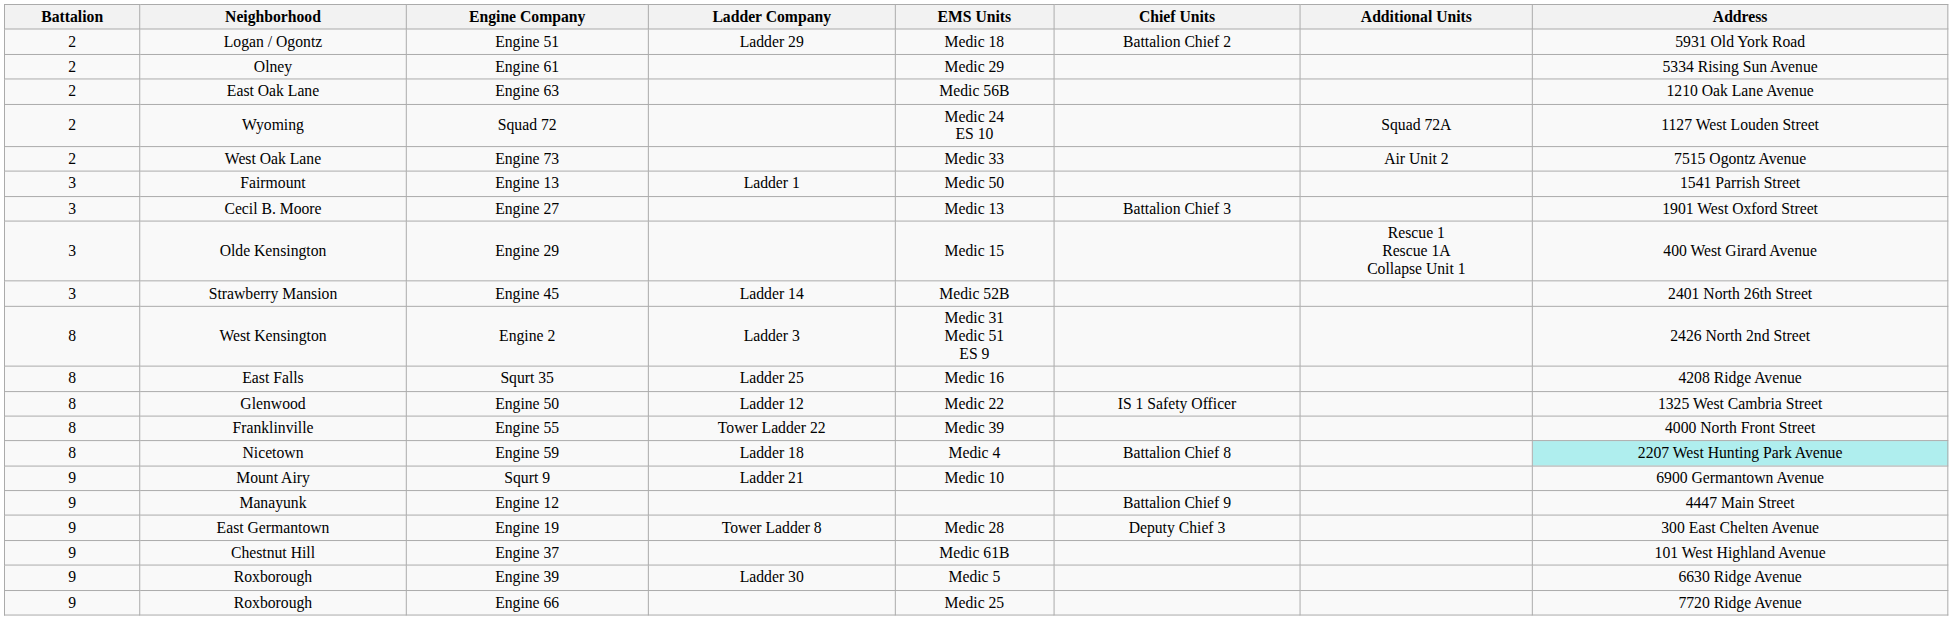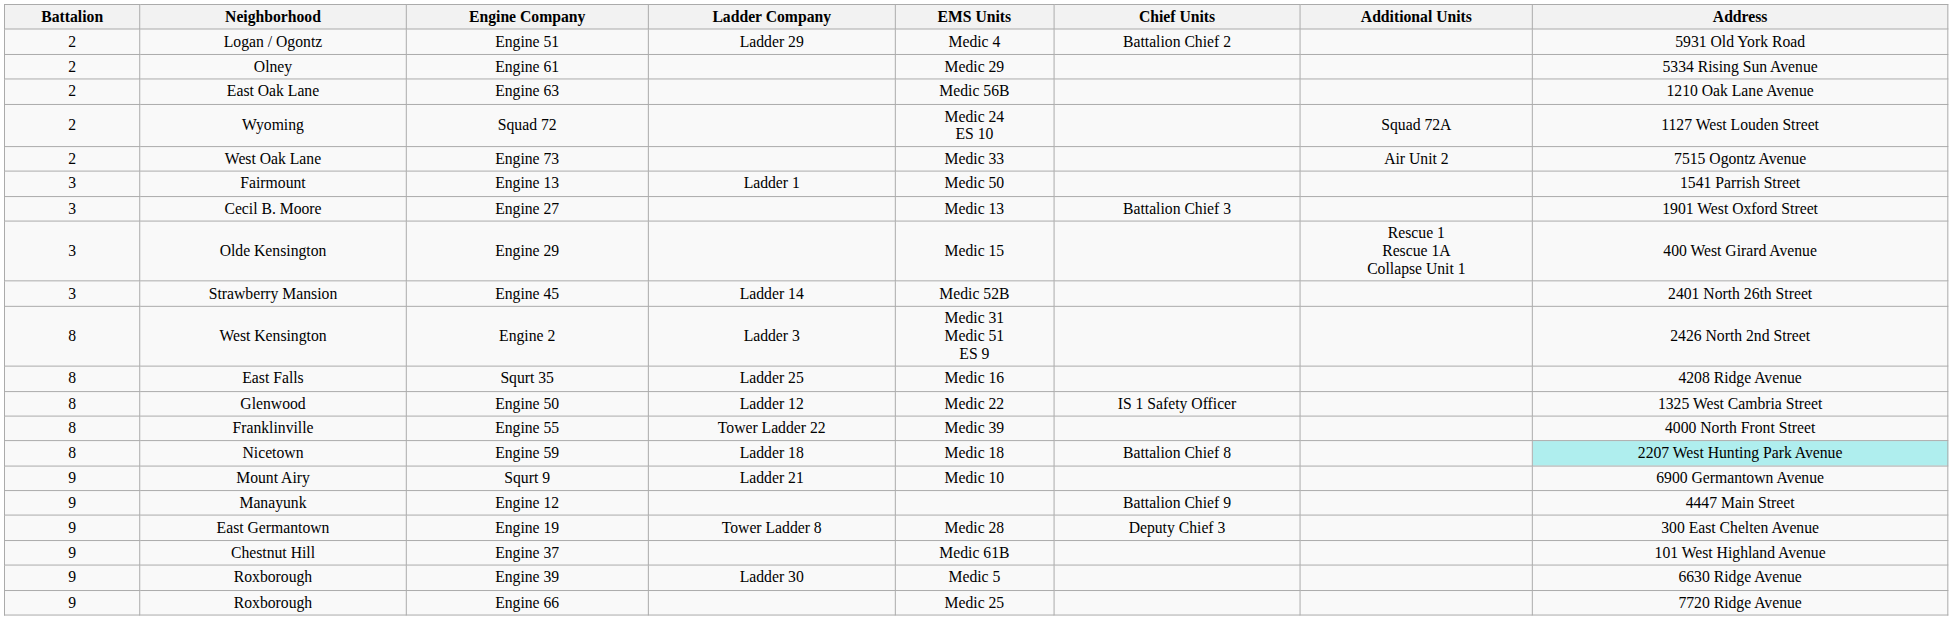Engine 51 | EMS Units: Medic 18 -> Medic 4
Engine 59 | EMS Units: Medic 4 -> Medic 18
